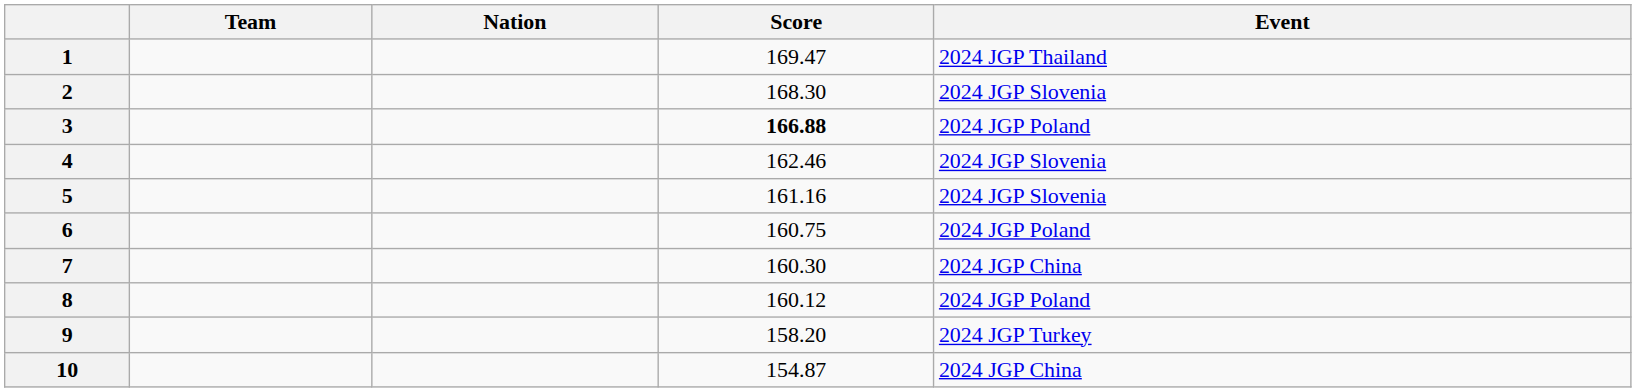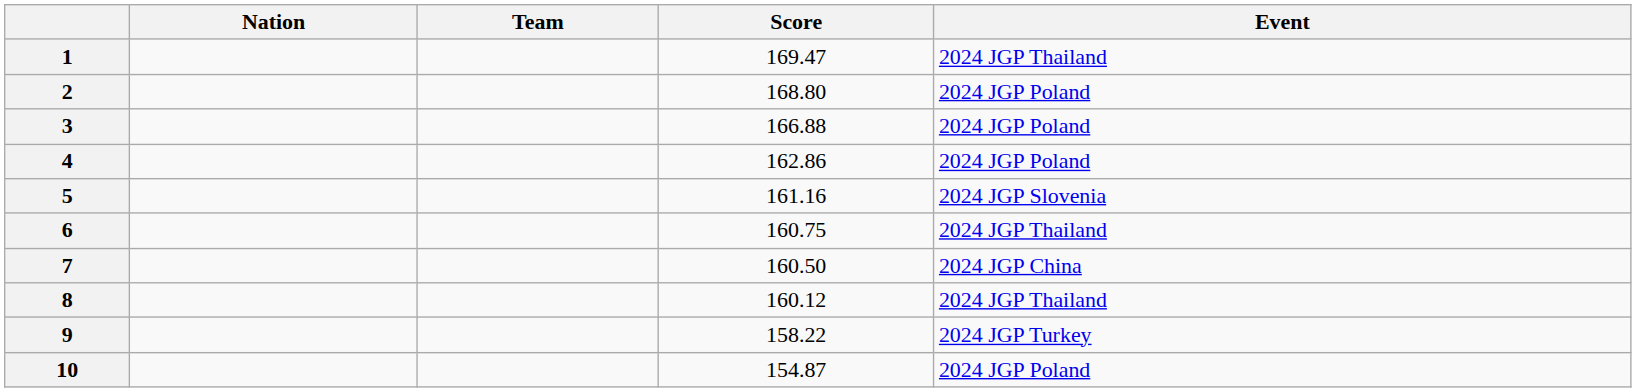columns swapped: Team <-> Nation
2 | Score: 168.30 -> 168.80
2 | Event: 2024 JGP Slovenia -> 2024 JGP Poland
3 | Score: bold -> normal
4 | Score: 162.46 -> 162.86
4 | Event: 2024 JGP Slovenia -> 2024 JGP Poland
6 | Event: 2024 JGP Poland -> 2024 JGP Thailand
7 | Score: 160.30 -> 160.50
8 | Event: 2024 JGP Poland -> 2024 JGP Thailand
9 | Score: 158.20 -> 158.22
10 | Event: 2024 JGP China -> 2024 JGP Poland
